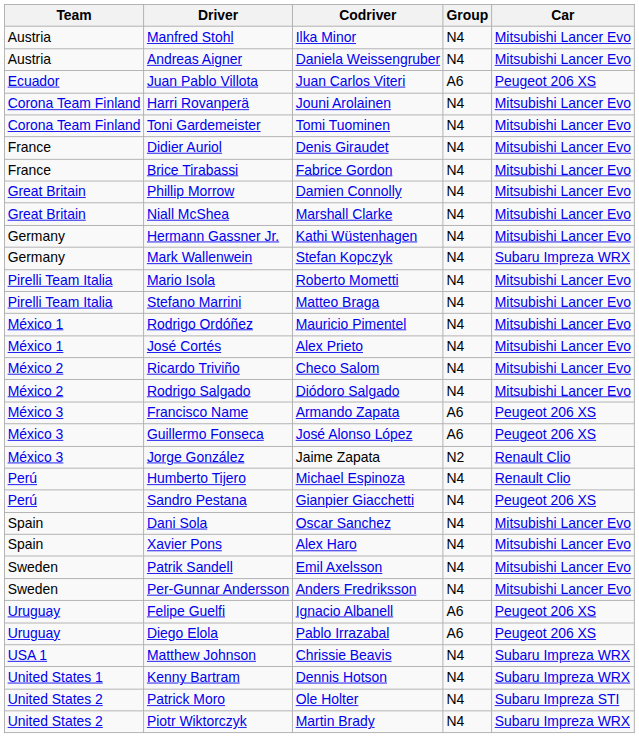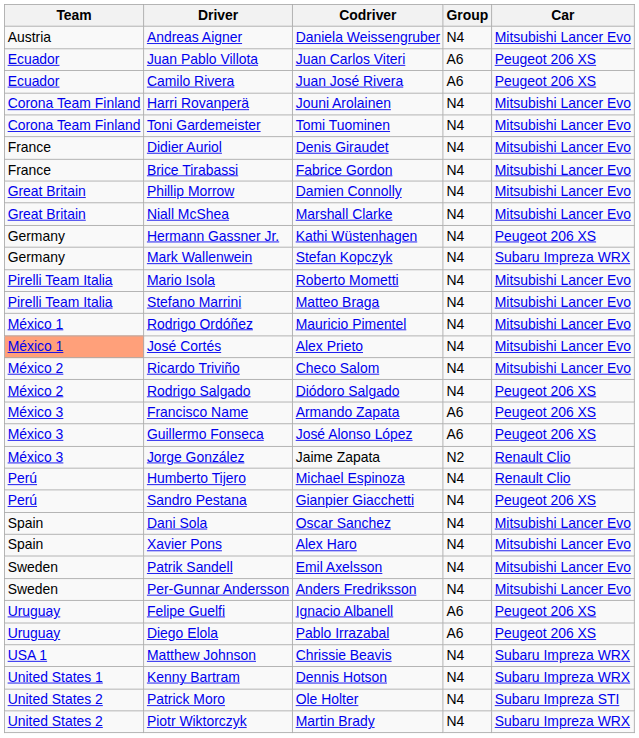- row: Austria | Manfred Stohl | Ilka Minor | N4 | Mitsubishi Lancer Evo
+ row: Ecuador | Camilo Rivera | Juan José Rivera | A6 | Peugeot 206 XS
Hermann Gassner Jr. | Car: Mitsubishi Lancer Evo -> Peugeot 206 XS
José Cortés | Team: no background -> lightsalmon background
Rodrigo Salgado | Car: Mitsubishi Lancer Evo -> Peugeot 206 XS
